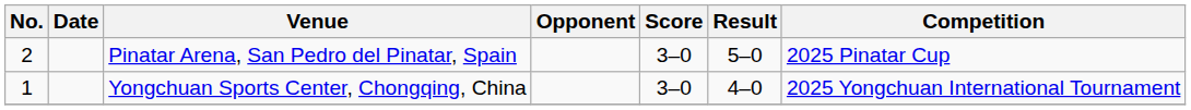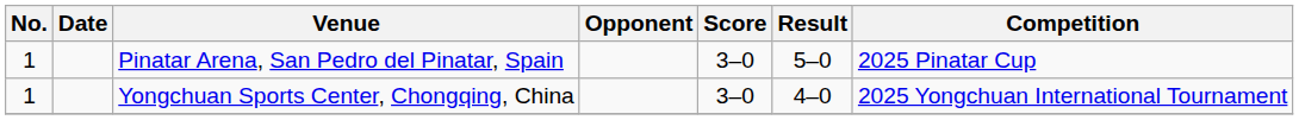Pinatar Arena, San Pedro del Pinatar, Spain | No.: 2 -> 1
